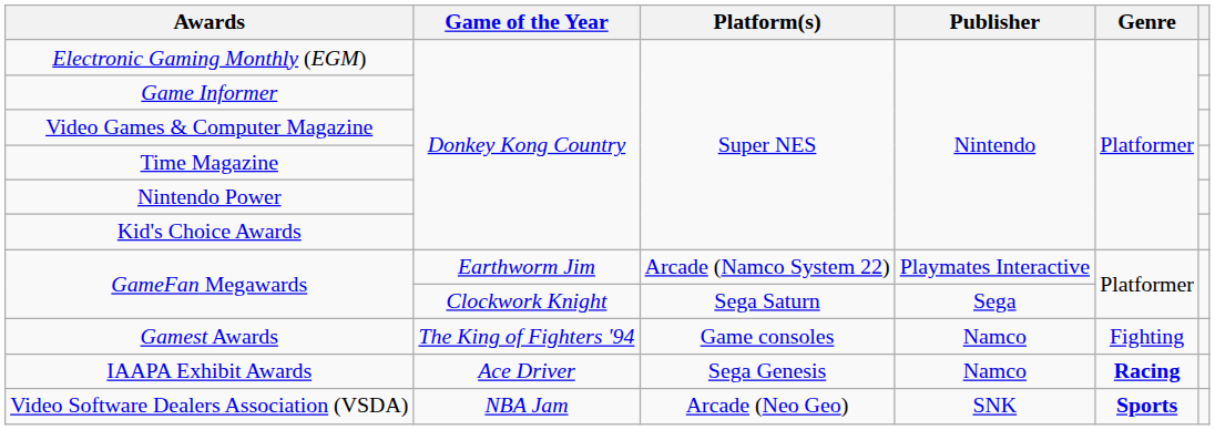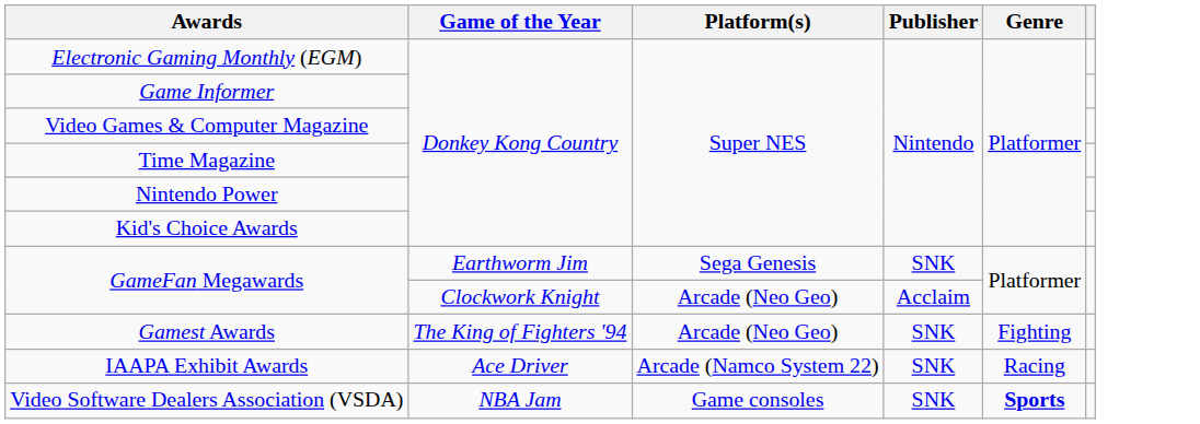GameFan Megawards / Earthworm Jim | Platform(s): Arcade (Namco System 22) -> Sega Genesis
GameFan Megawards / Earthworm Jim | Publisher: Playmates Interactive -> SNK
GameFan Megawards / Clockwork Knight | Platform(s): Sega Saturn -> Arcade (Neo Geo)
GameFan Megawards / Clockwork Knight | Publisher: Sega -> Acclaim
Gamest Awards | Platform(s): Game consoles -> Arcade (Neo Geo)
Gamest Awards | Publisher: Namco -> SNK
IAAPA Exhibit Awards | Platform(s): Sega Genesis -> Arcade (Namco System 22)
IAAPA Exhibit Awards | Publisher: Namco -> SNK
IAAPA Exhibit Awards | Genre: bold -> normal
Video Software Dealers Association (VSDA) | Platform(s): Arcade (Neo Geo) -> Game consoles
